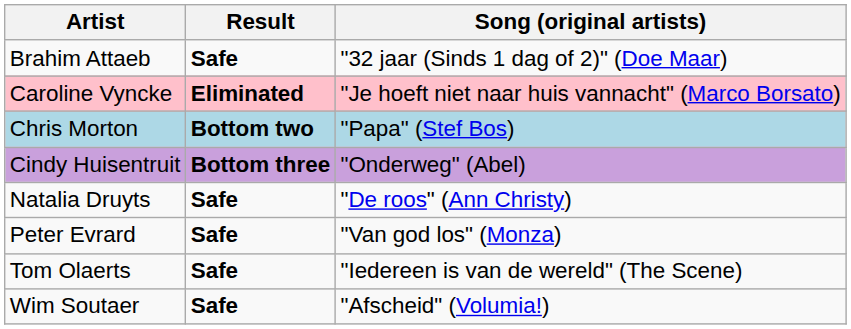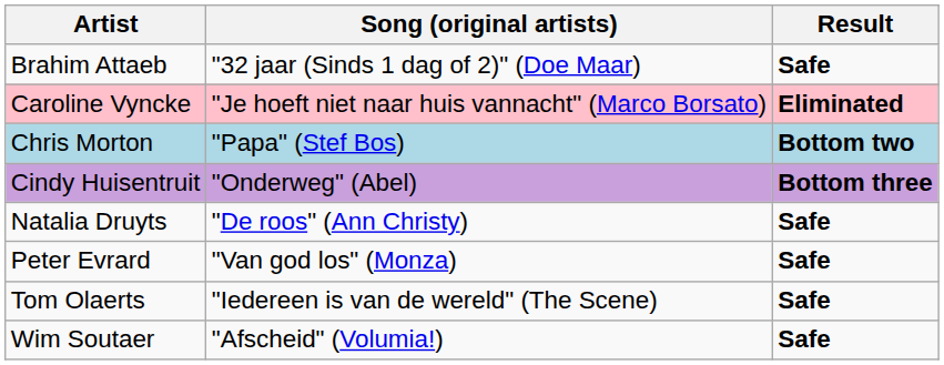columns swapped: Song (original artists) <-> Result
